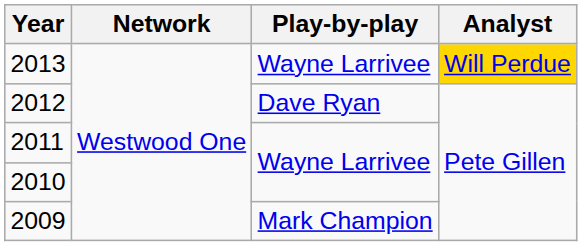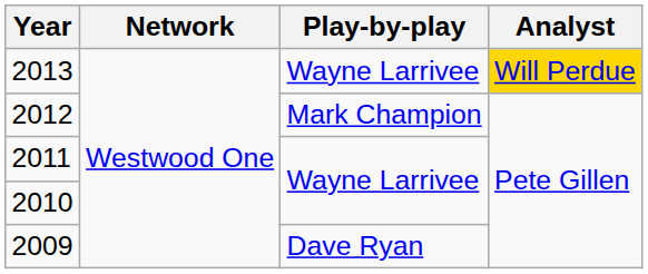2012 | Play-by-play: Dave Ryan -> Mark Champion
2009 | Play-by-play: Mark Champion -> Dave Ryan
